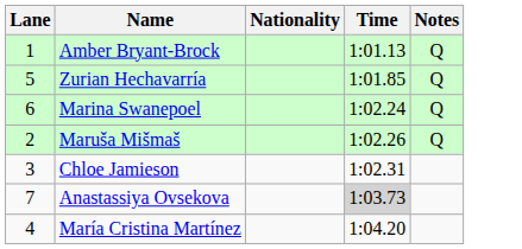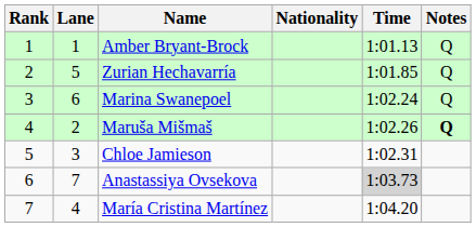+ column: Rank | 1 | 2 | 3 | 4 | 5 | 6 | 7
Maruša Mišmaš | Notes: normal -> bold
